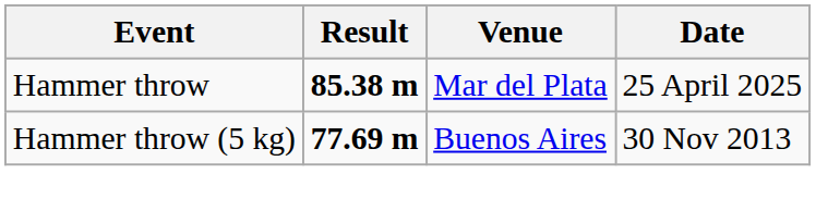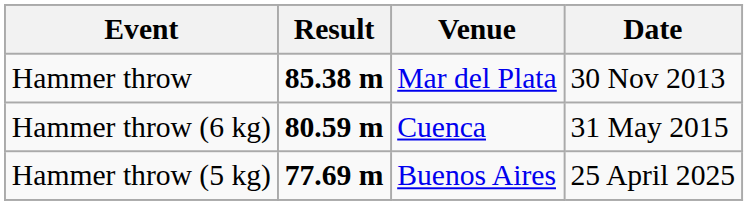Hammer throw | Date: 25 April 2025 -> 30 Nov 2013
+ row: Hammer throw (6 kg) | 80.59 m | Cuenca | 31 May 2015
Hammer throw (5 kg) | Date: 30 Nov 2013 -> 25 April 2025
